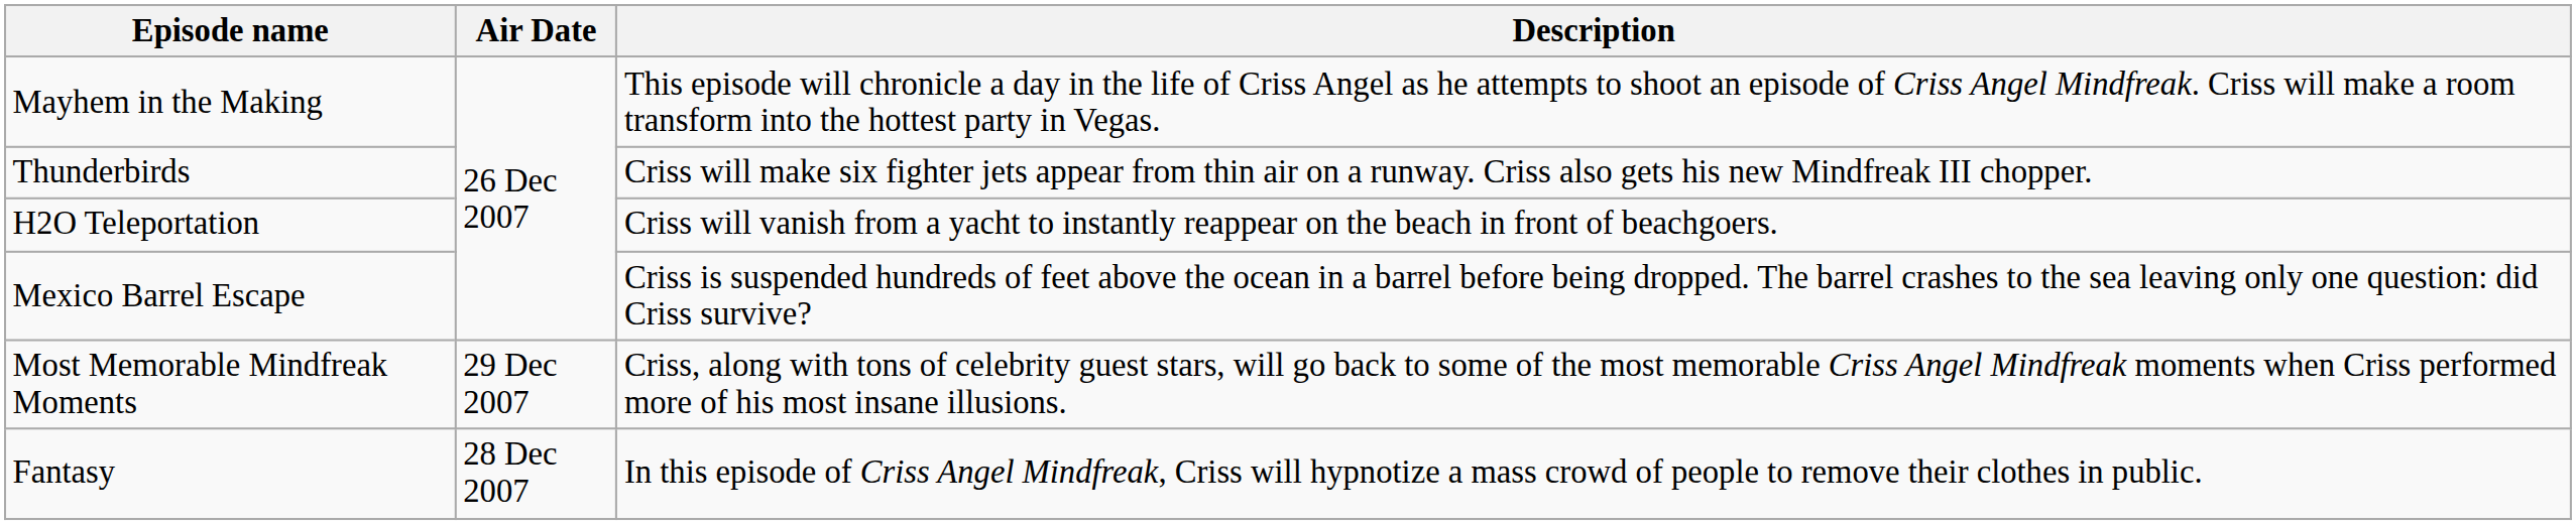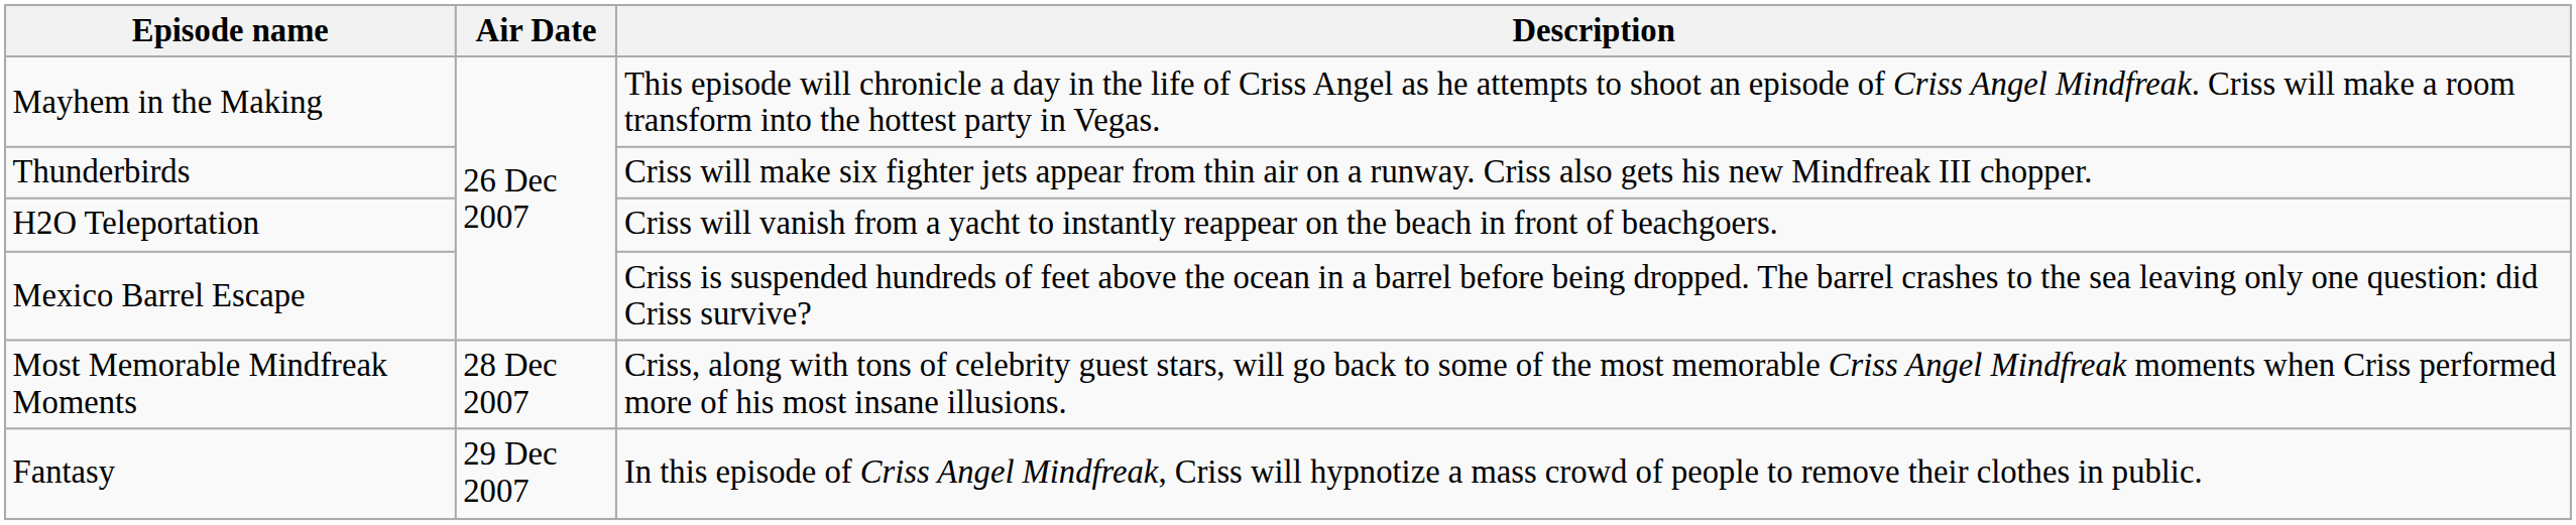Most Memorable Mindfreak Moments | Air Date: 29 Dec 2007 -> 28 Dec 2007
Fantasy | Air Date: 28 Dec 2007 -> 29 Dec 2007
